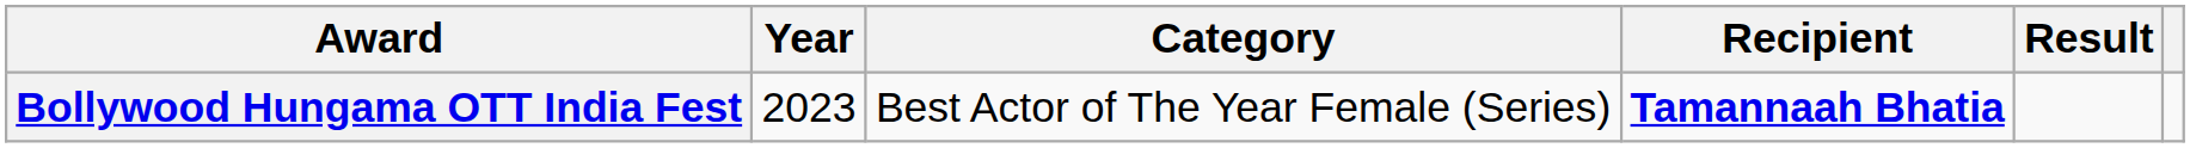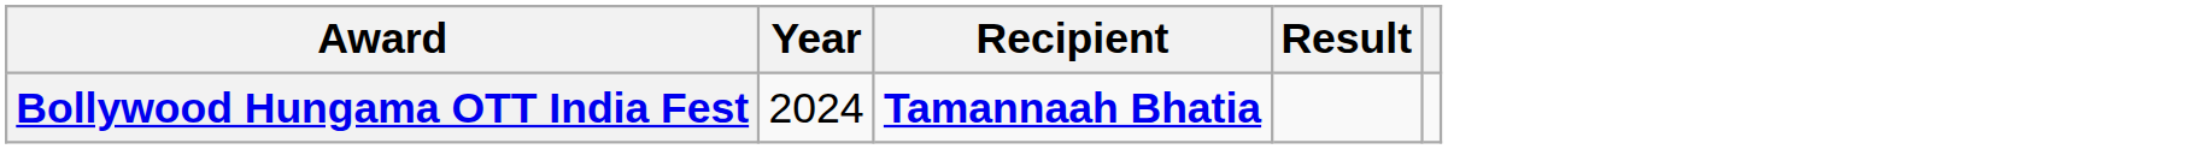- column: Category | Best Actor of The Year Female (Series)
Bollywood Hungama OTT India Fest | Year: 2023 -> 2024
